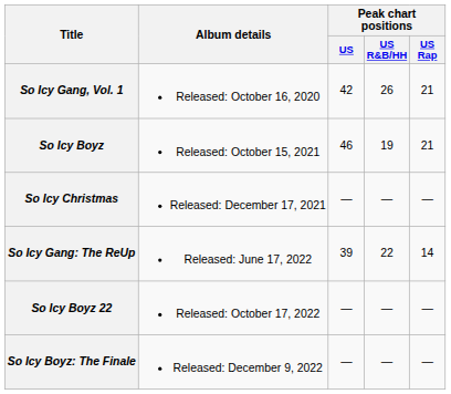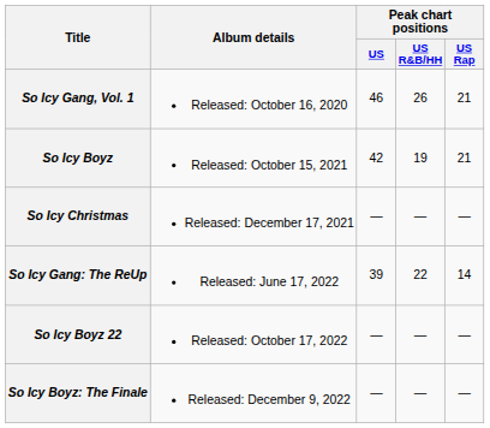So Icy Gang, Vol. 1 | Peak chart positions / US: 42 -> 46
So Icy Boyz | Peak chart positions / US: 46 -> 42
